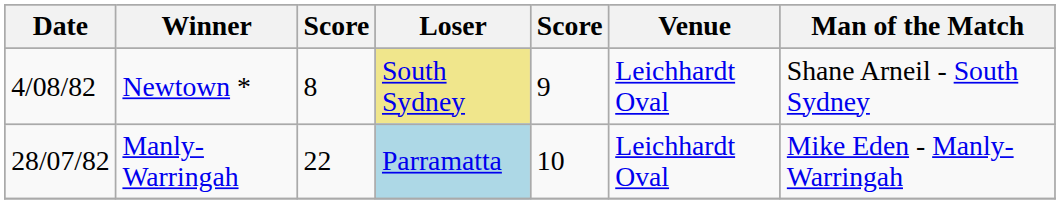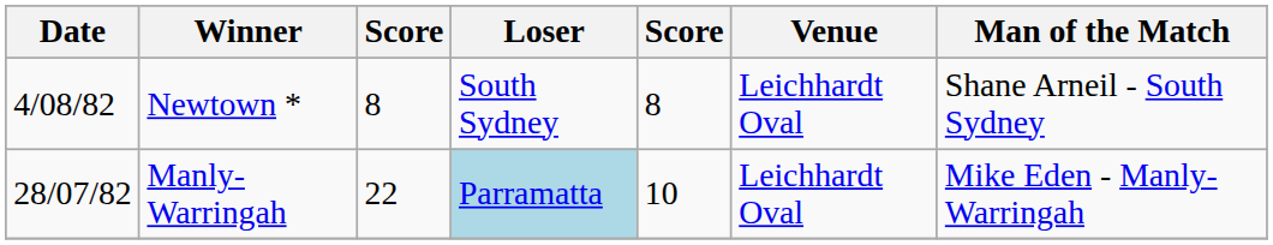Newtown * | Loser: khaki background -> no background
Newtown * | column 5: 9 -> 8
